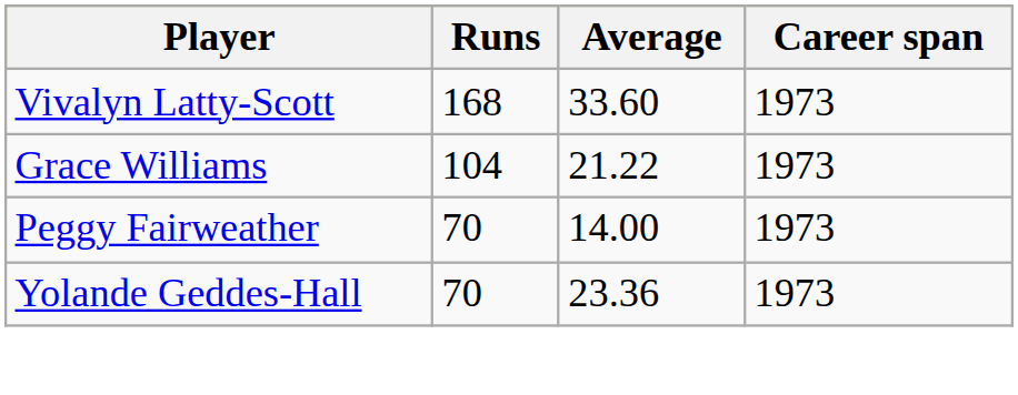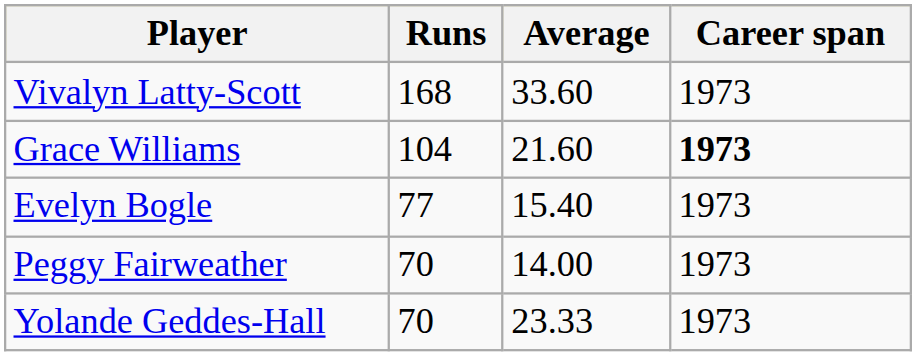Grace Williams | Average: 21.22 -> 21.60
Grace Williams | Career span: normal -> bold
+ row: Evelyn Bogle | 77 | 15.40 | 1973
Yolande Geddes-Hall | Average: 23.36 -> 23.33
